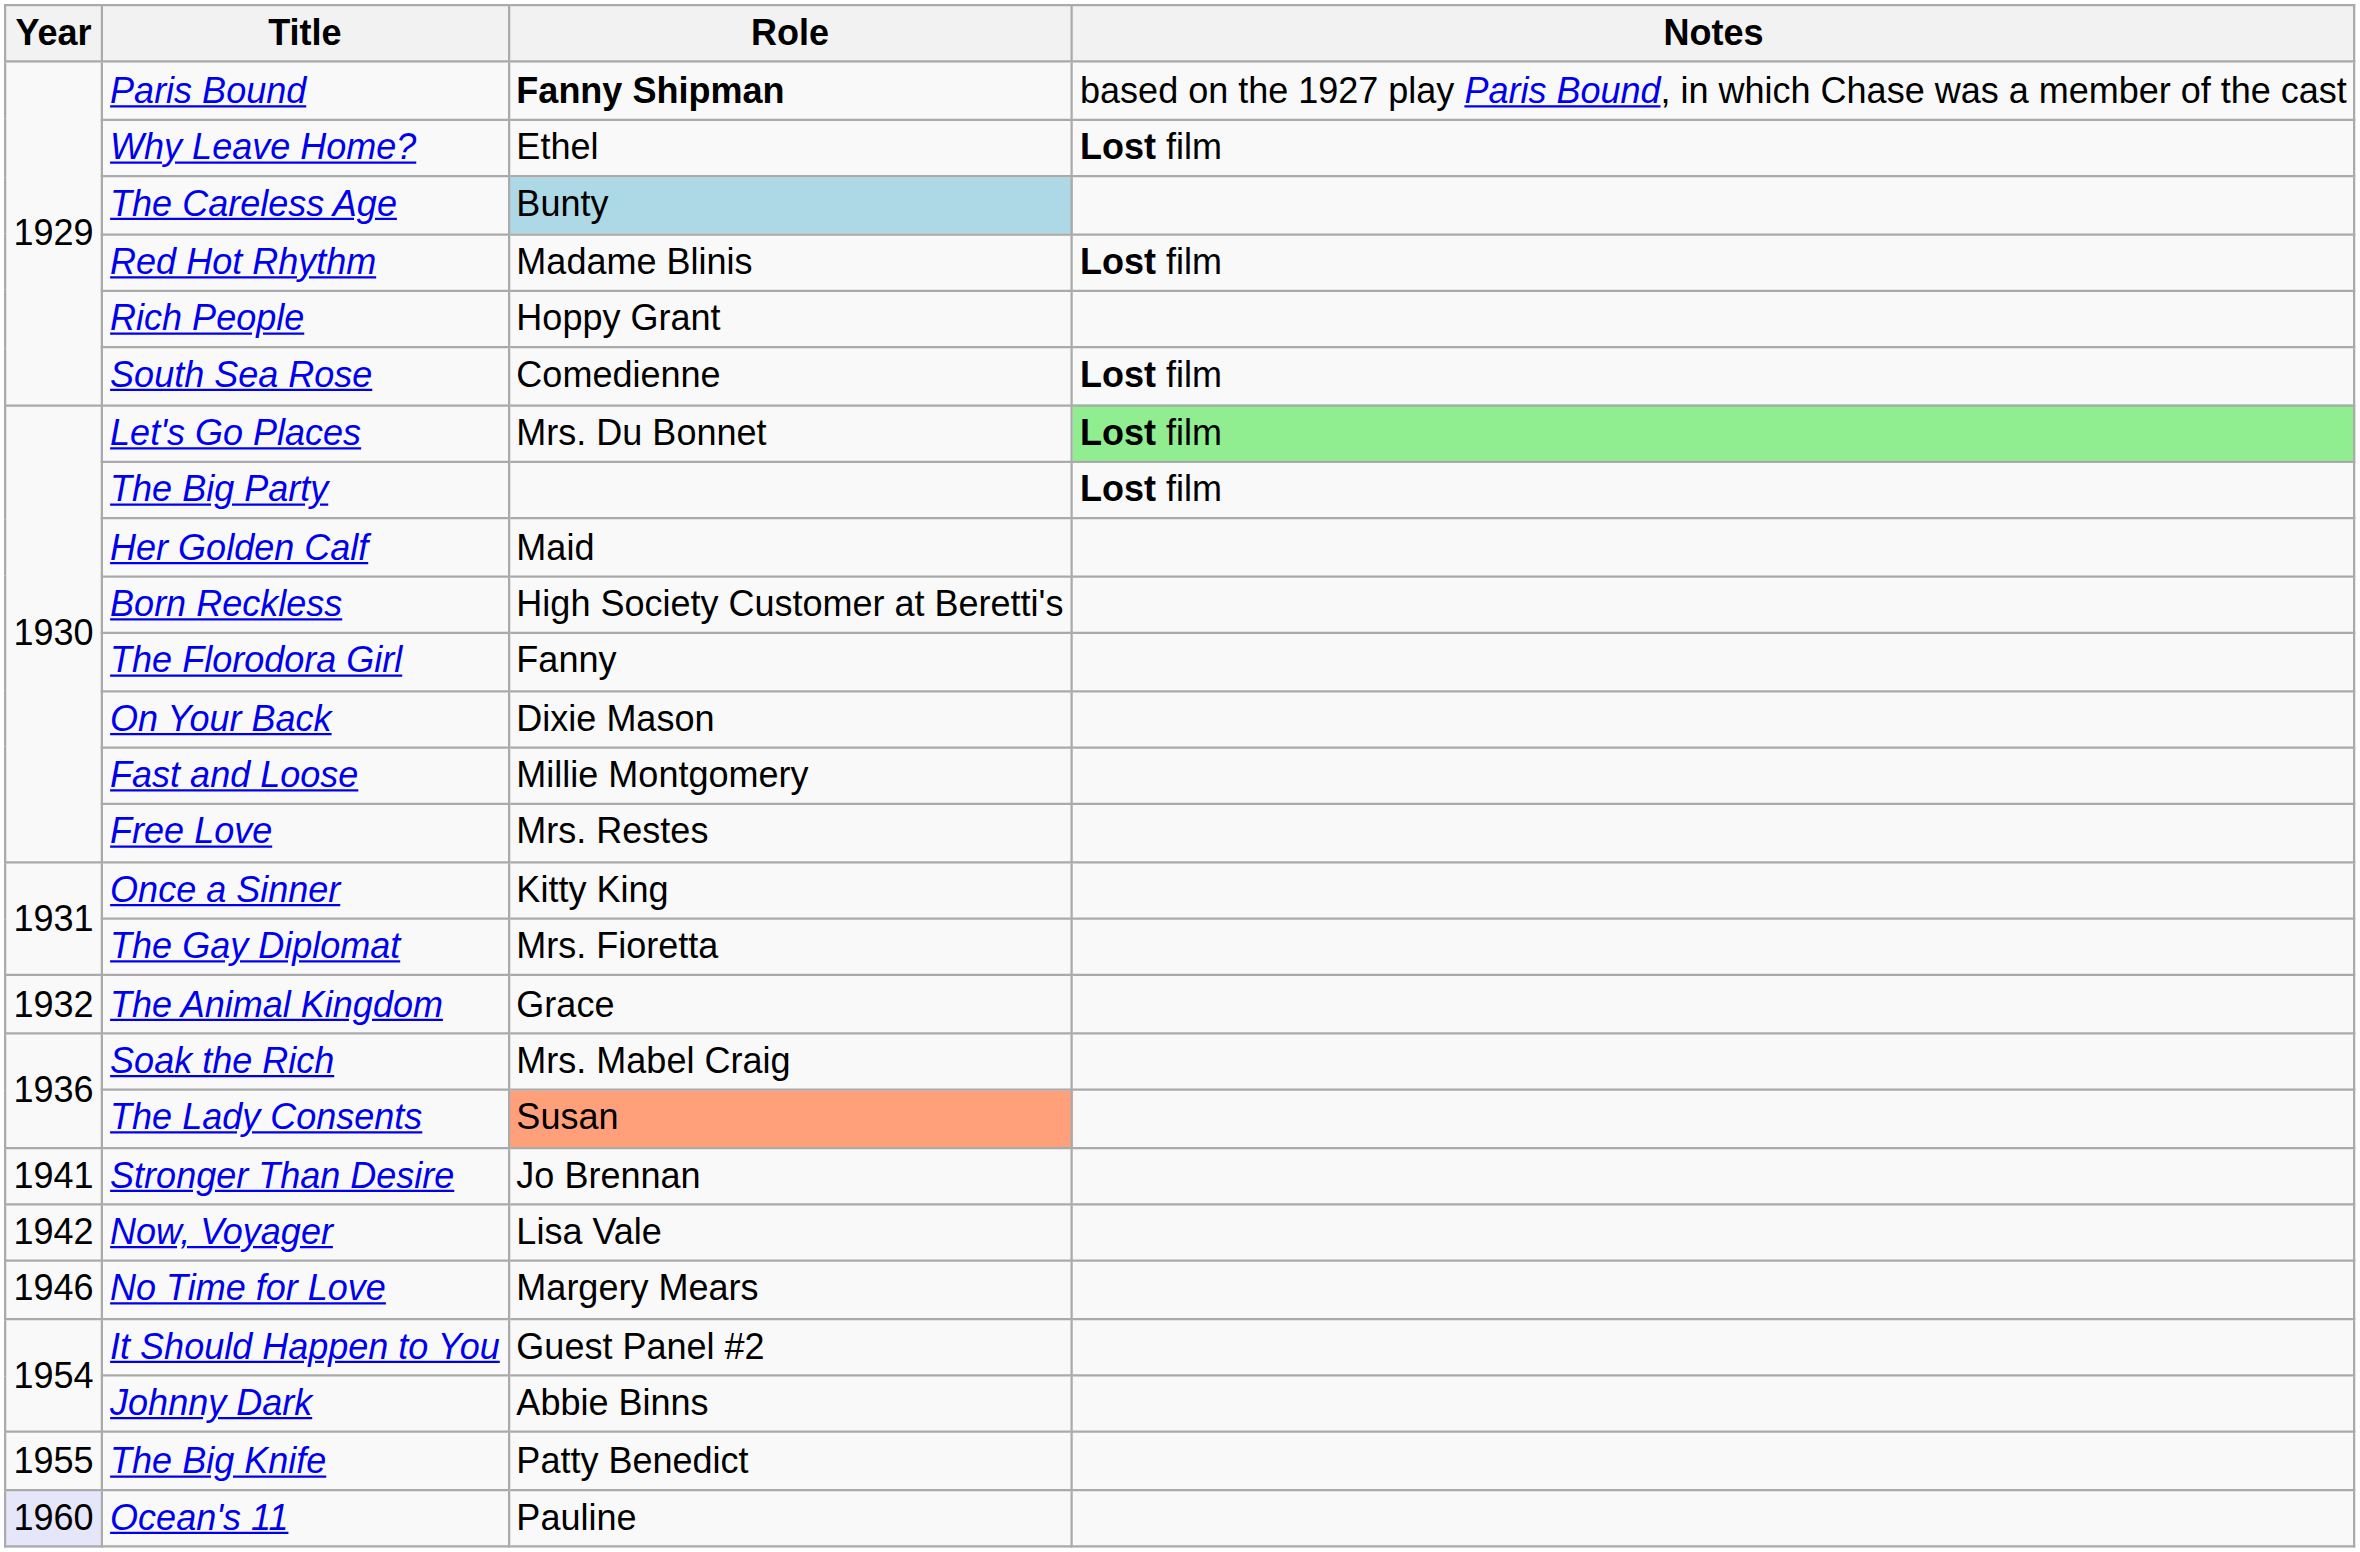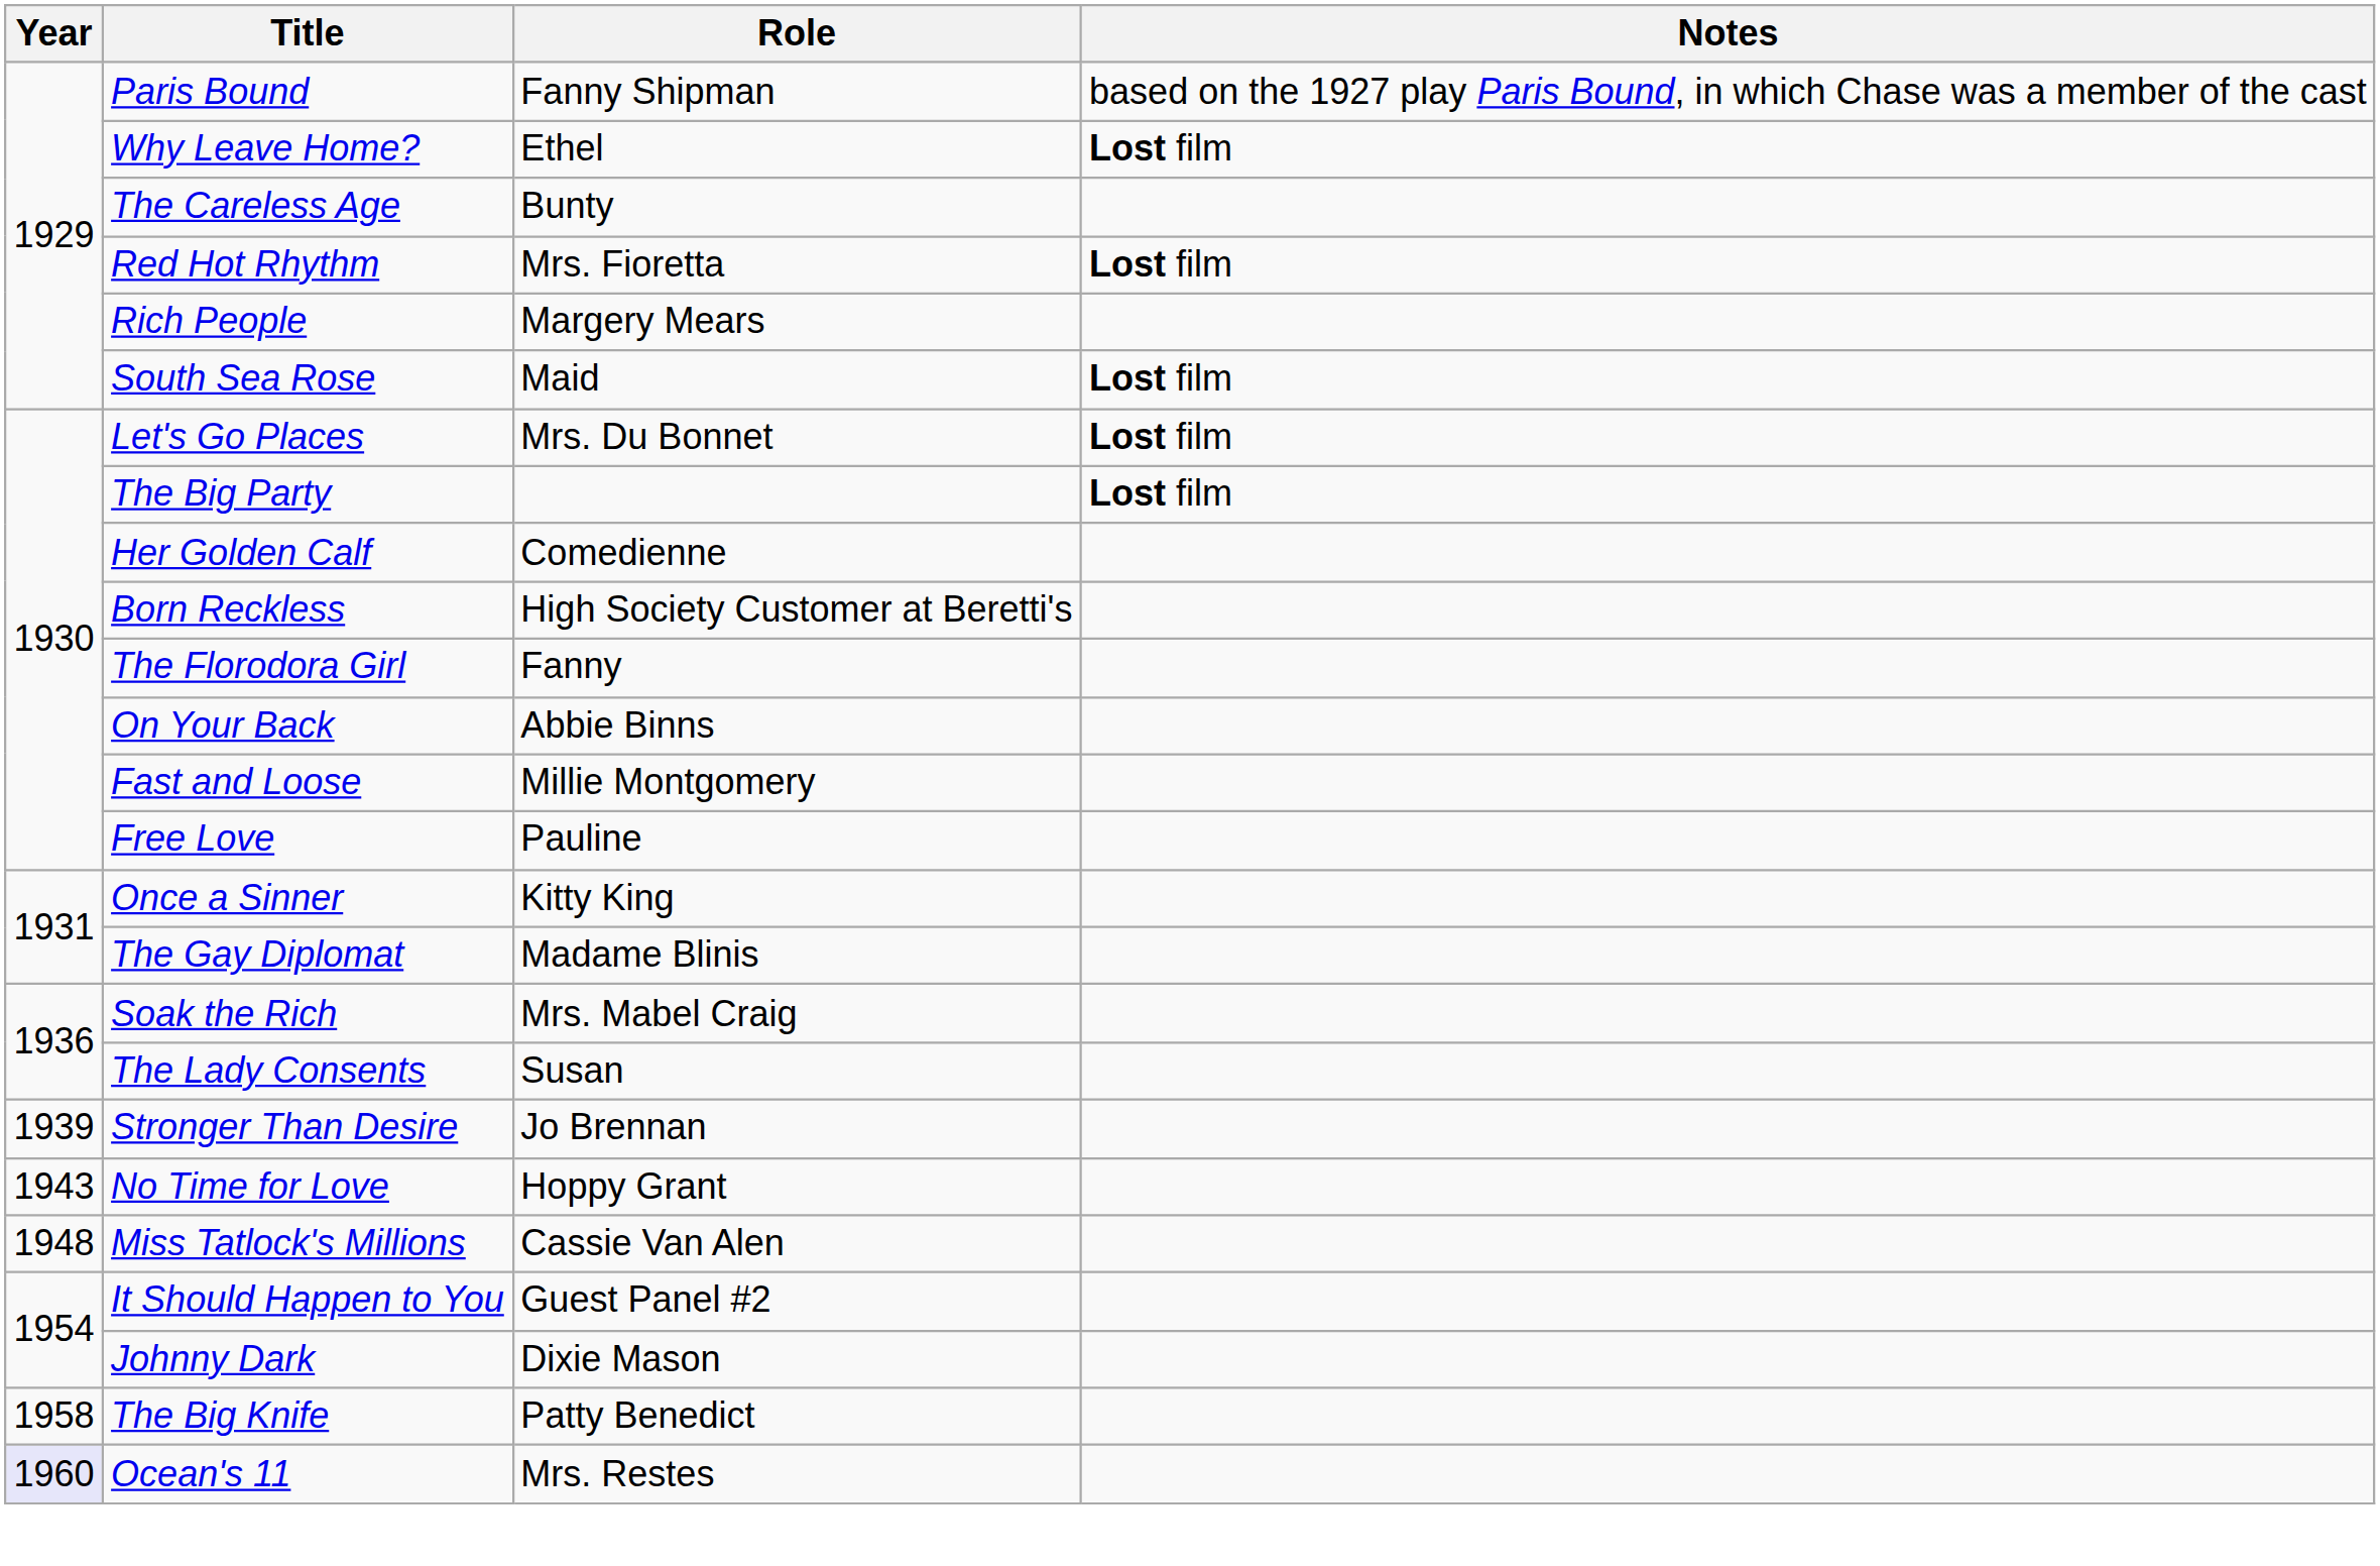Paris Bound | Role: bold -> normal
The Careless Age | Role: lightblue background -> no background
Red Hot Rhythm | Role: Madame Blinis -> Mrs. Fioretta
Rich People | Role: Hoppy Grant -> Margery Mears
South Sea Rose | Role: Comedienne -> Maid
Let's Go Places | Notes: lightgreen background -> no background
Her Golden Calf | Role: Maid -> Comedienne
On Your Back | Role: Dixie Mason -> Abbie Binns
Free Love | Role: Mrs. Restes -> Pauline
The Gay Diplomat | Role: Mrs. Fioretta -> Madame Blinis
- row: 1932 | The Animal Kingdom | Grace
The Lady Consents | Role: lightsalmon background -> no background
Stronger Than Desire | Year: 1941 -> 1939
- row: 1942 | Now, Voyager | Lisa Vale
No Time for Love | Year: 1946 -> 1943
No Time for Love | Role: Margery Mears -> Hoppy Grant
+ row: 1948 | Miss Tatlock's Millions | Cassie Van Alen
Johnny Dark | Role: Abbie Binns -> Dixie Mason
The Big Knife | Year: 1955 -> 1958
Ocean's 11 | Role: Pauline -> Mrs. Restes
